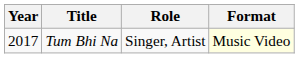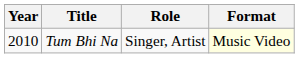Tum Bhi Na | Year: 2017 -> 2010
